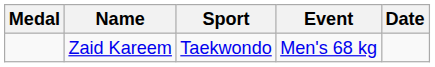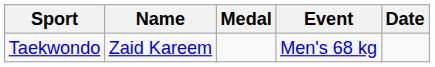columns swapped: Medal <-> Sport
